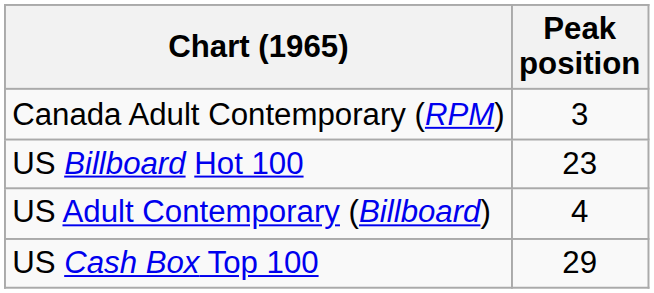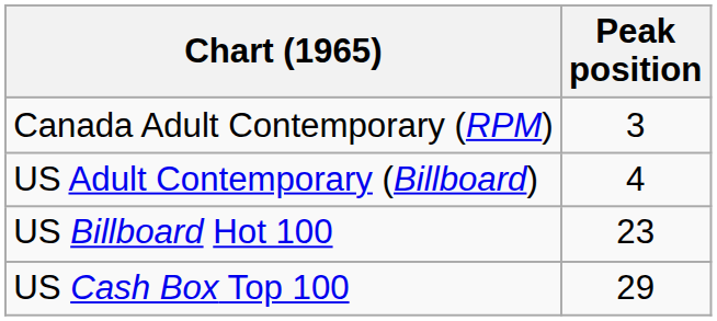rows swapped: US Billboard Hot 100 <-> US Adult Contemporary (Billboard)
